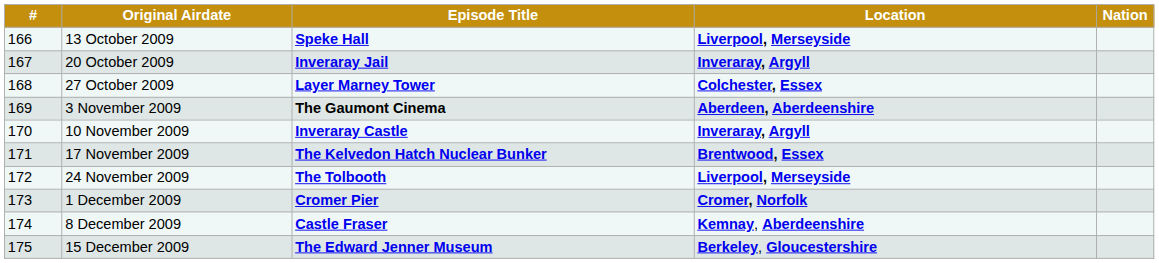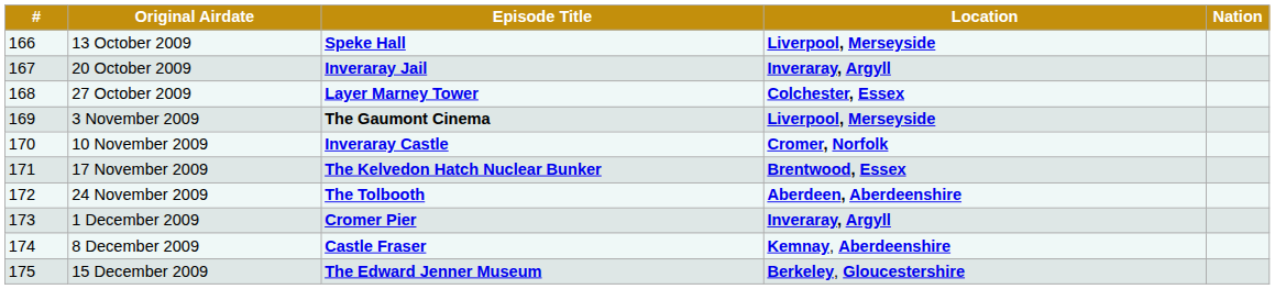3 November 2009 | Location: Aberdeen, Aberdeenshire -> Liverpool, Merseyside
10 November 2009 | Location: Inveraray, Argyll -> Cromer, Norfolk
24 November 2009 | Location: Liverpool, Merseyside -> Aberdeen, Aberdeenshire
1 December 2009 | Location: Cromer, Norfolk -> Inveraray, Argyll
